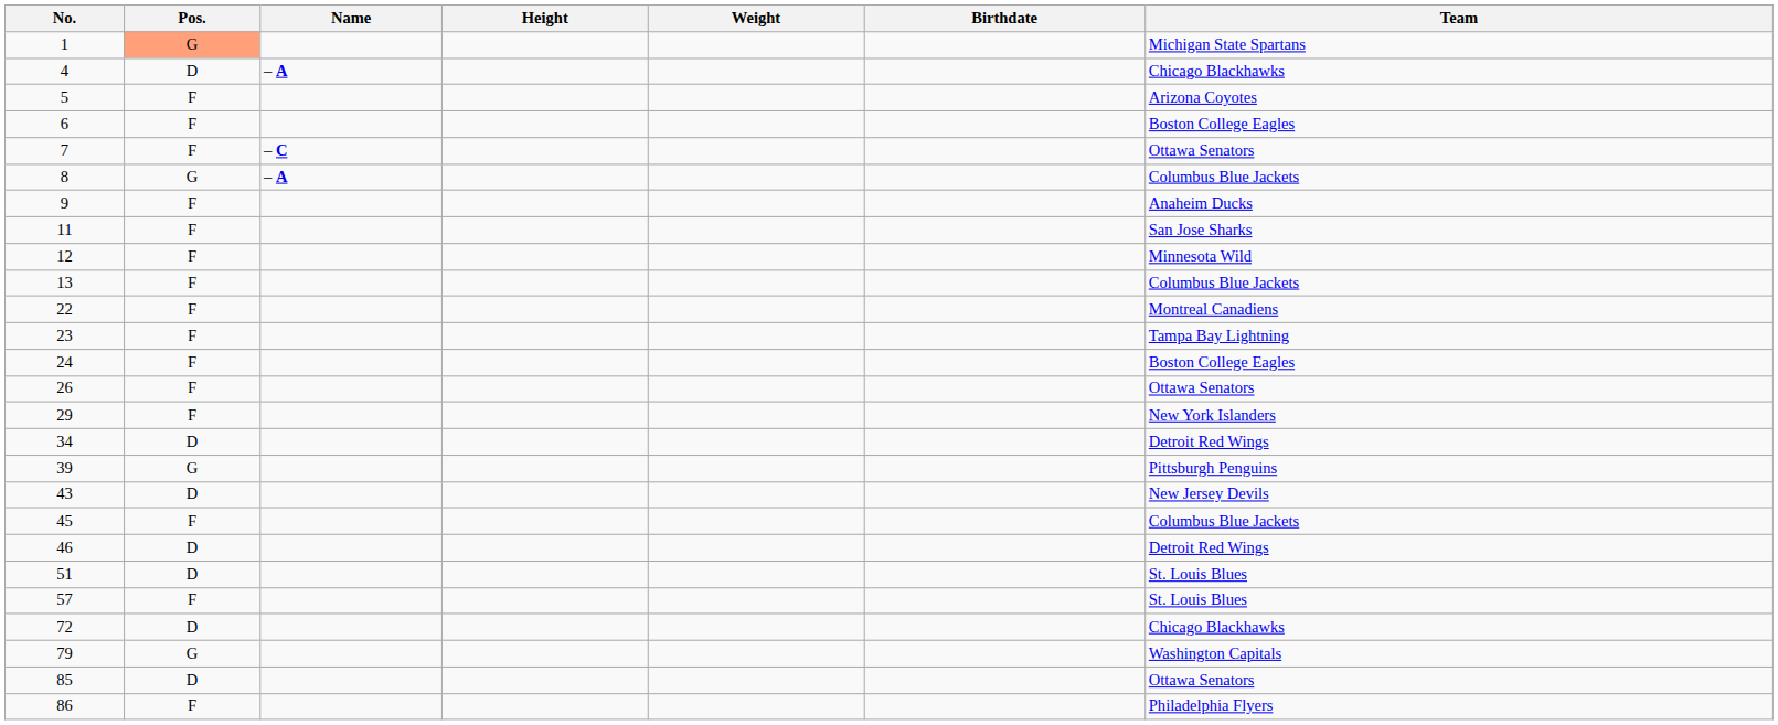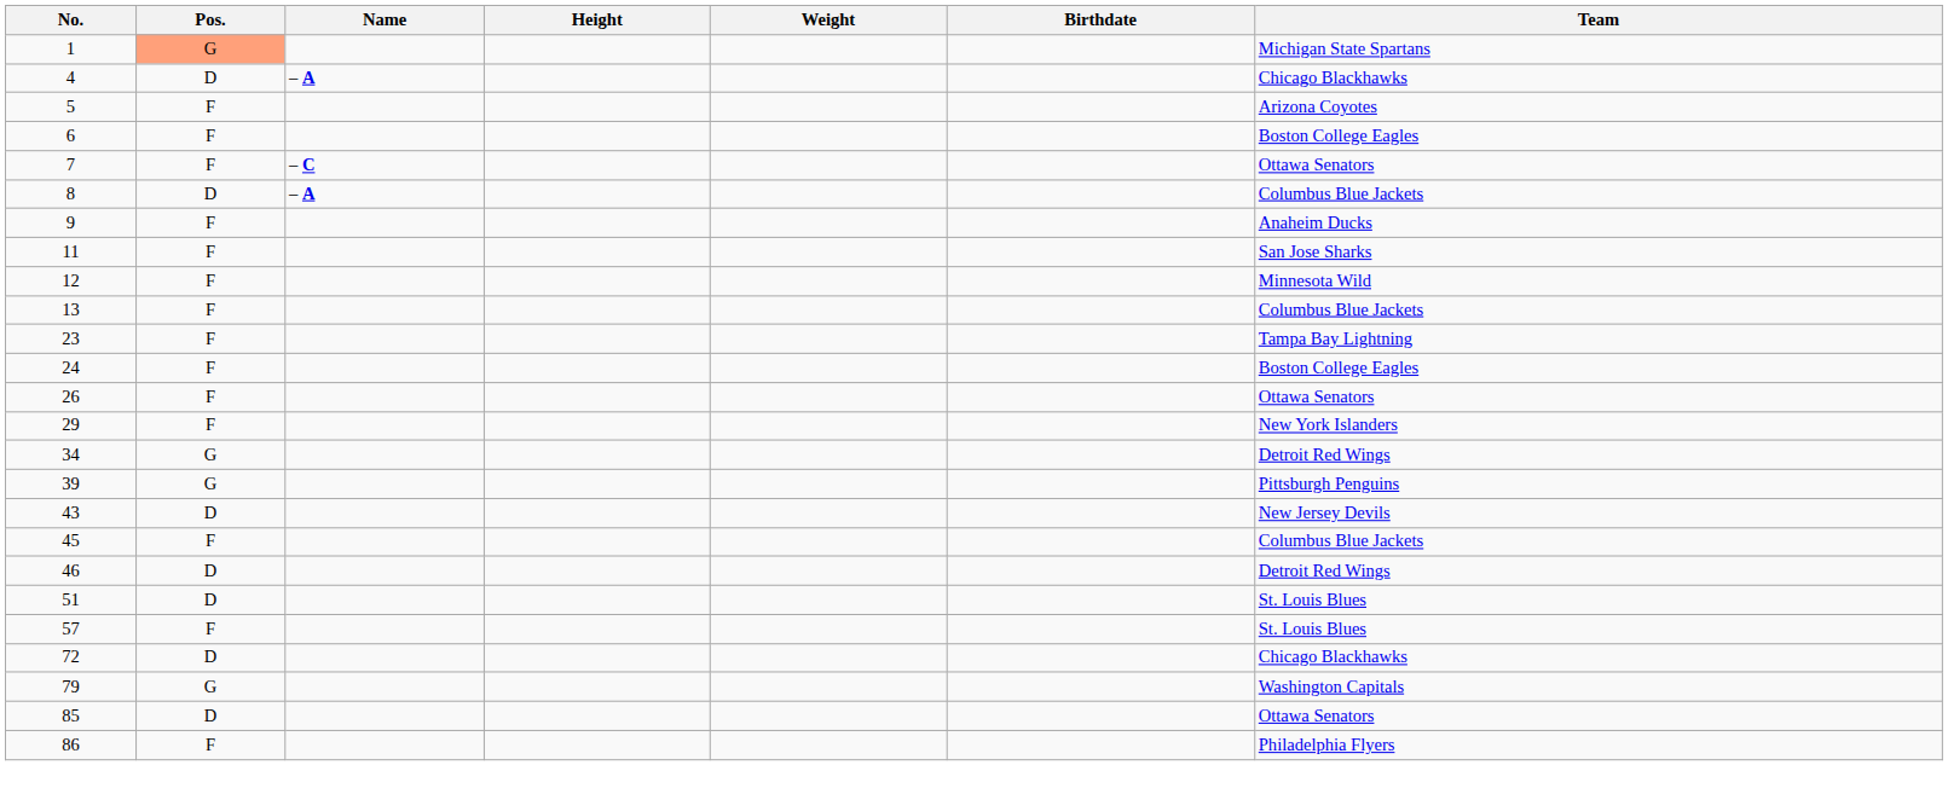8 | Pos.: G -> D
- row: 22 | F | Montreal Canadiens
34 | Pos.: D -> G
